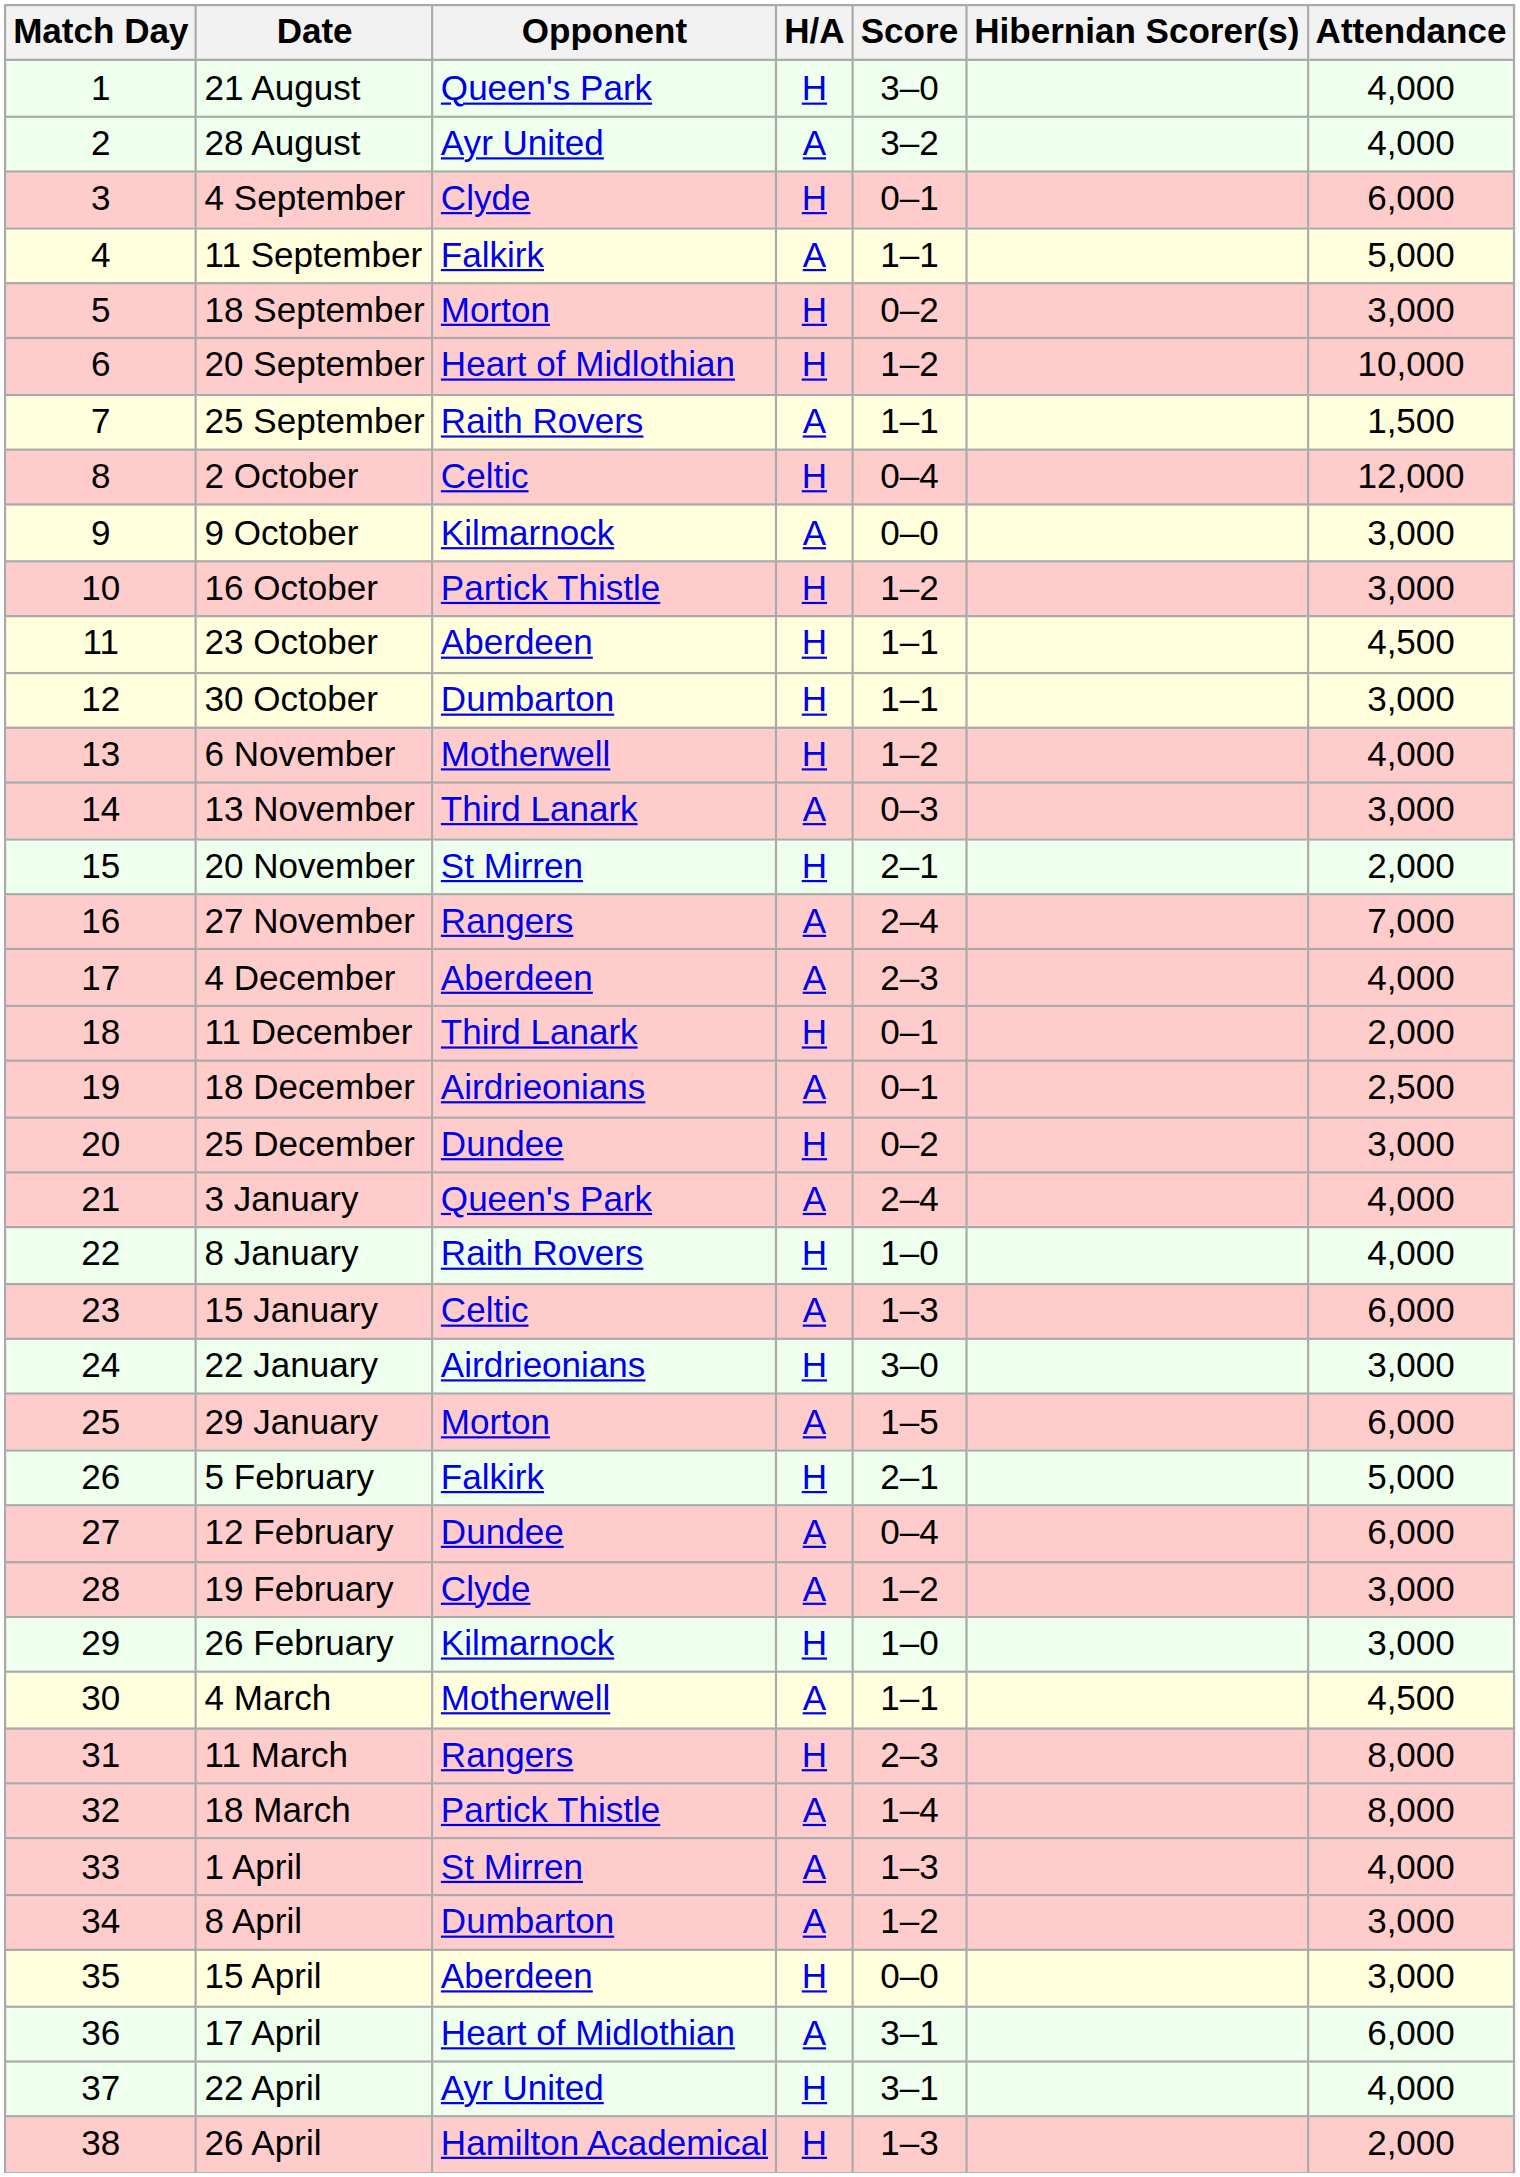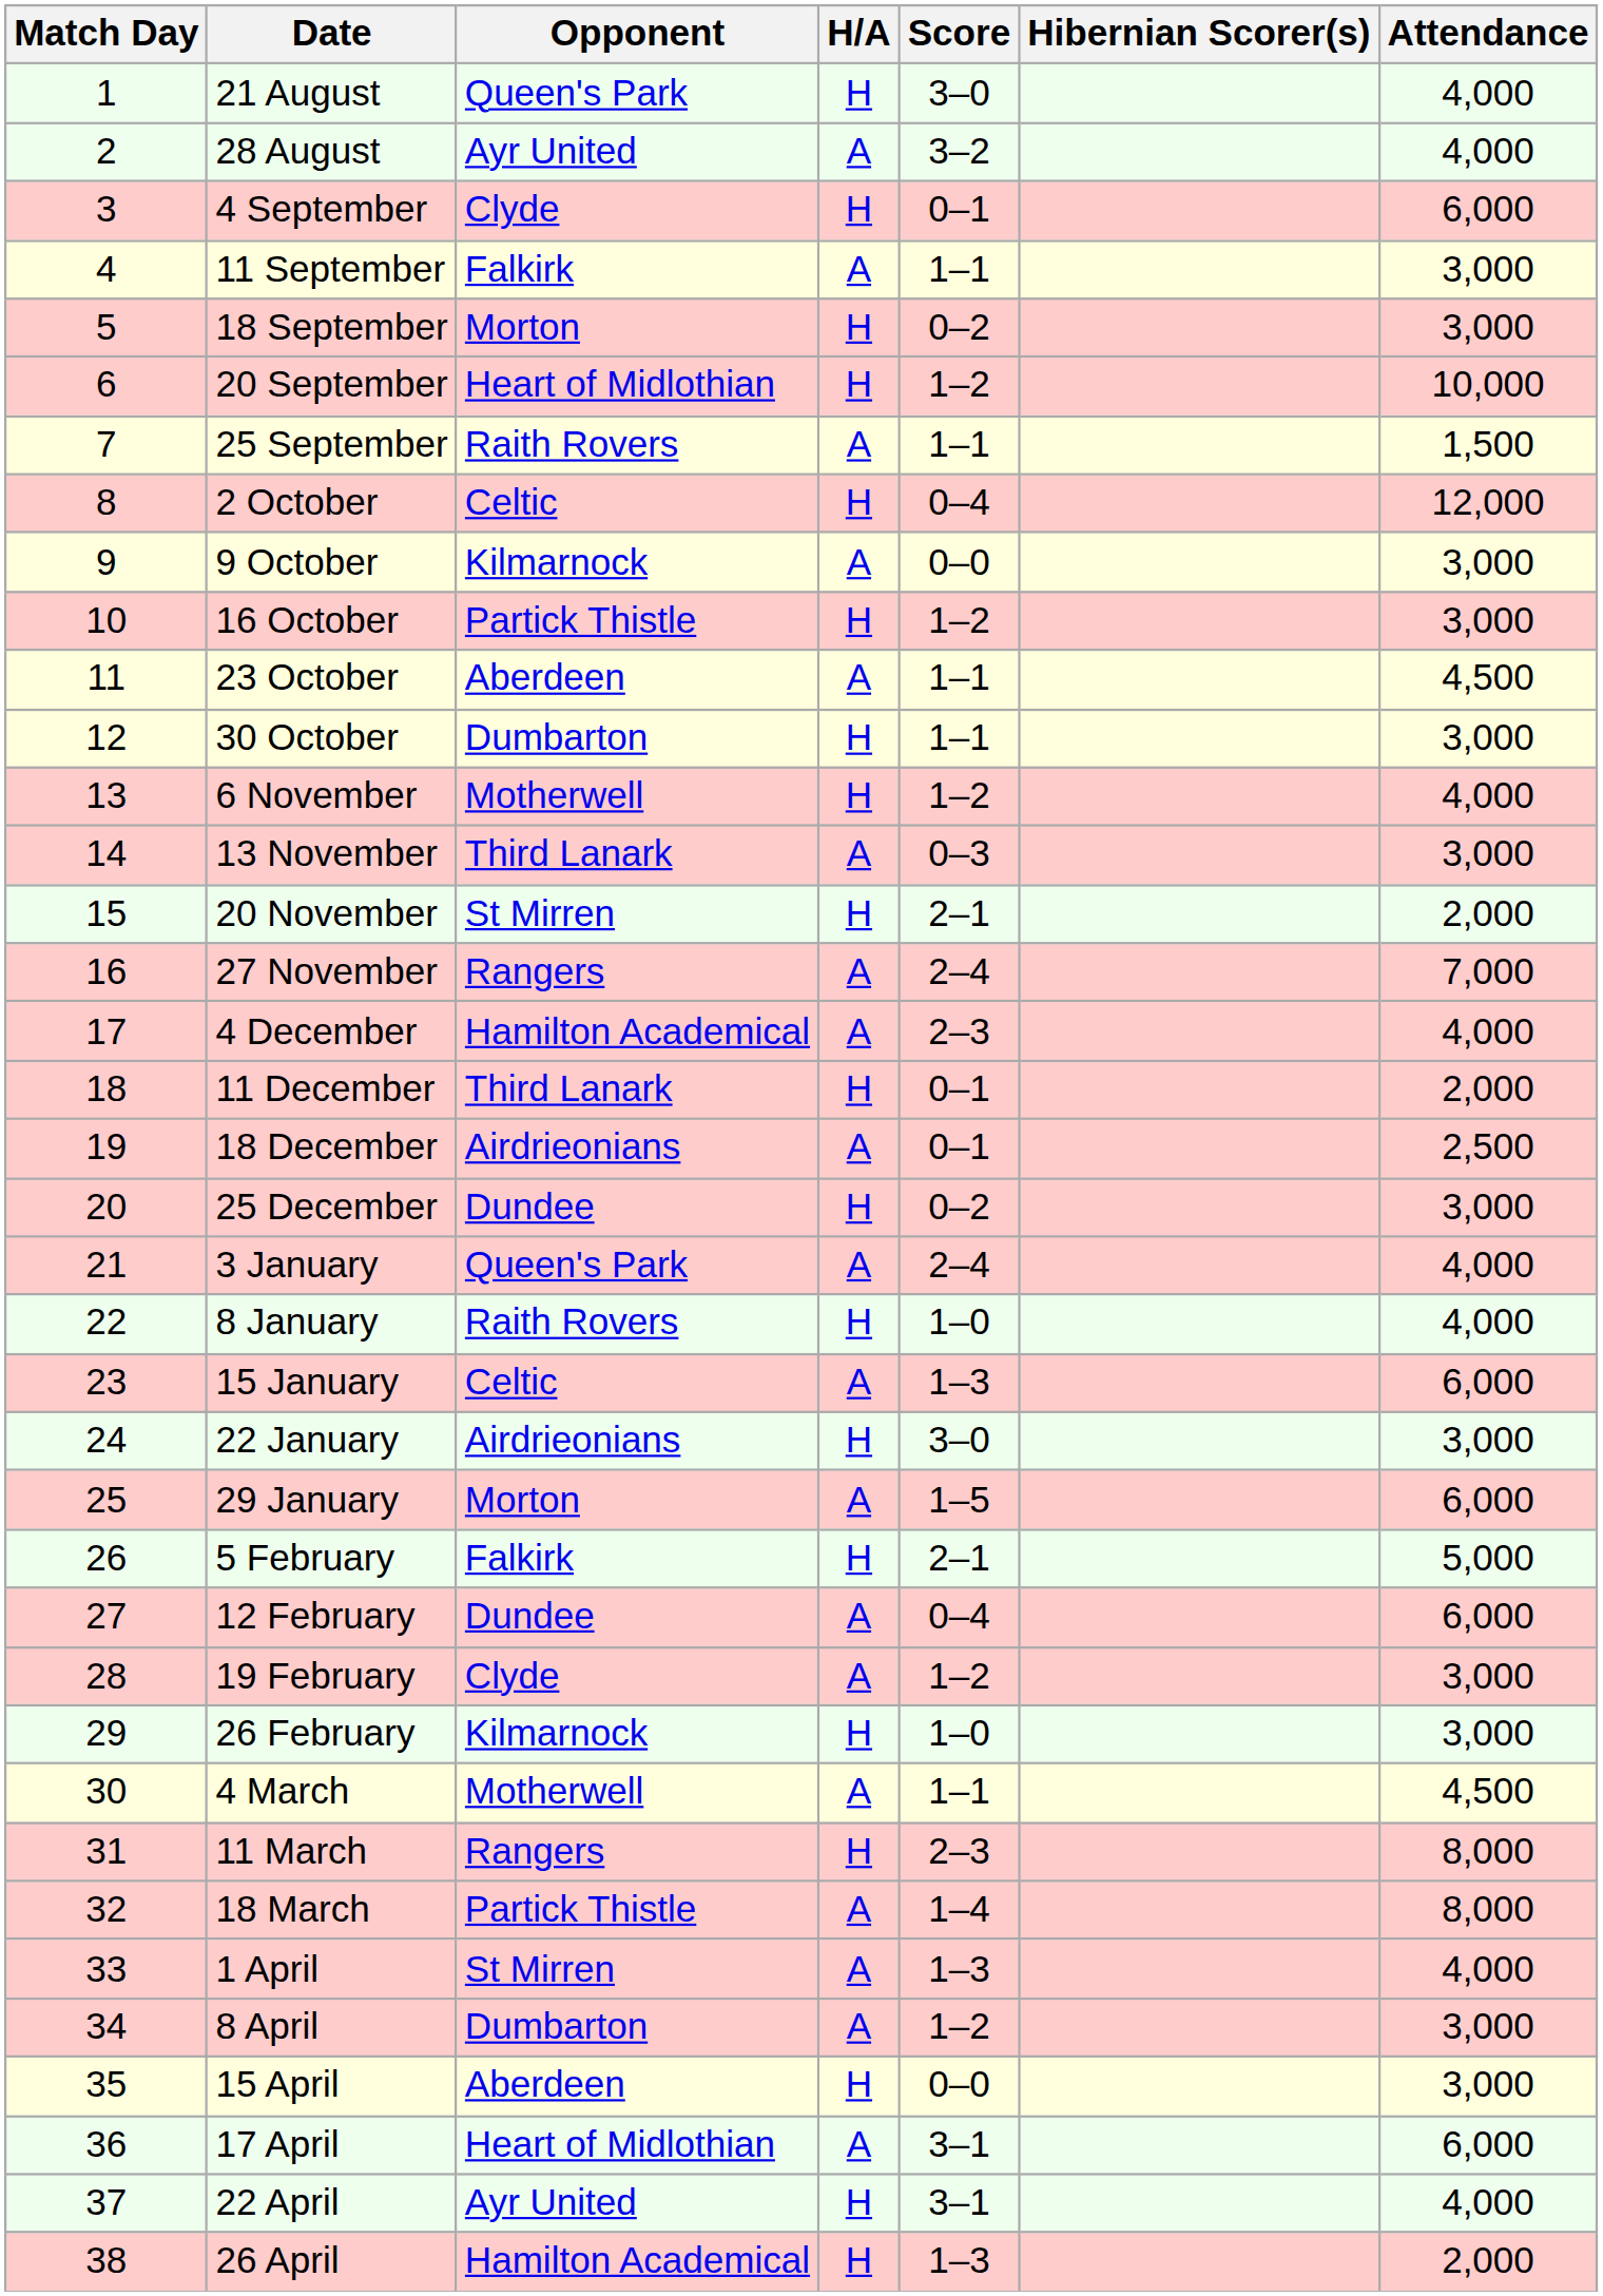11 September | Attendance: 5,000 -> 3,000
23 October | H/A: H -> A
4 December | Opponent: Aberdeen -> Hamilton Academical
